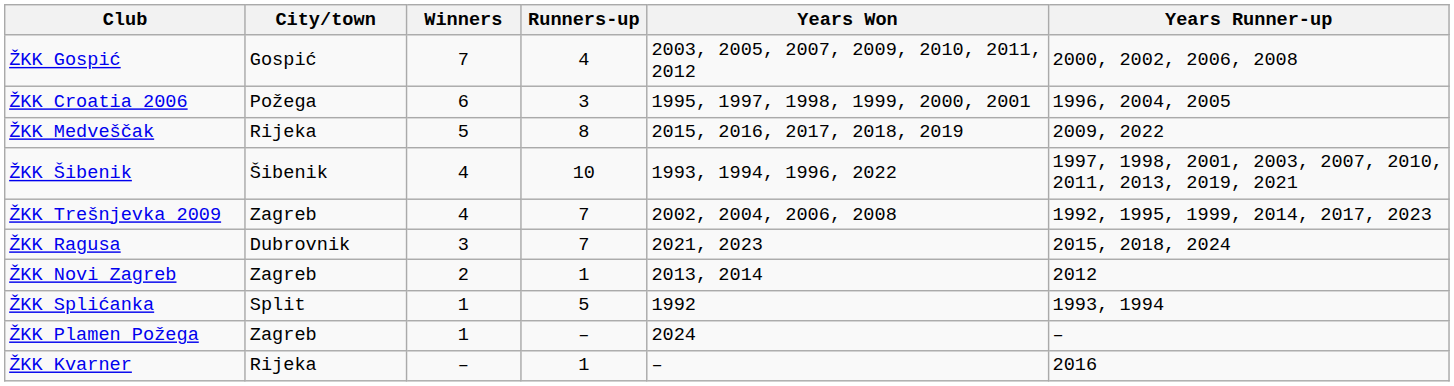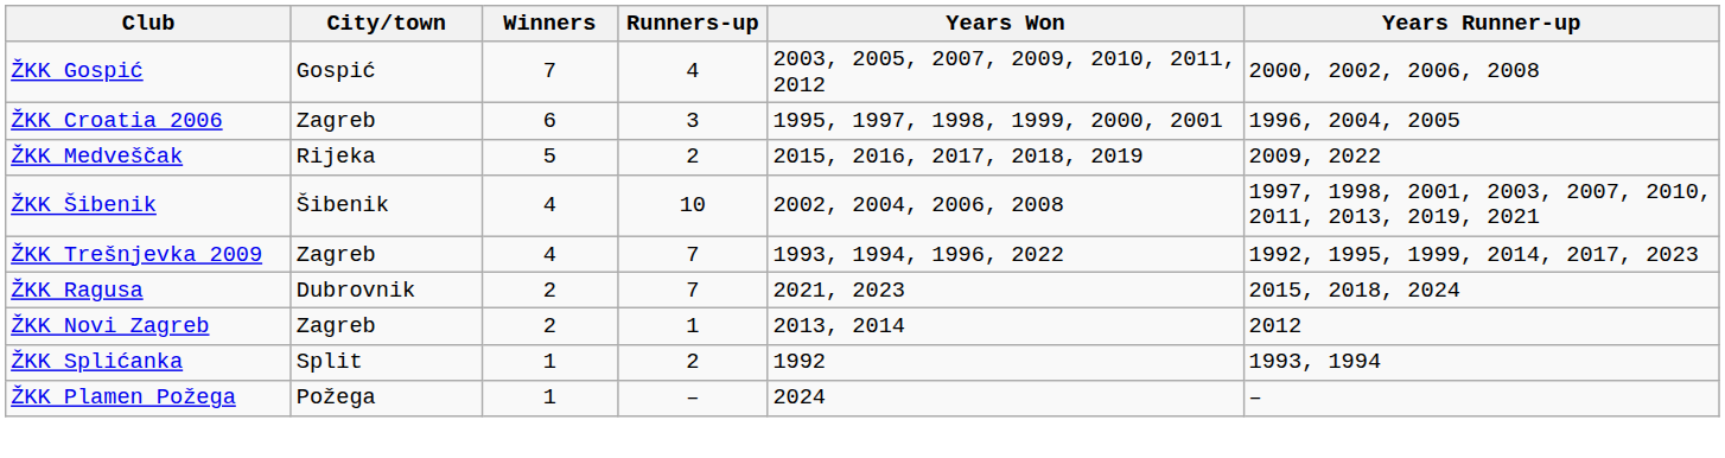ŽKK Croatia 2006 | City/town: Požega -> Zagreb
ŽKK Medveščak | Runners-up: 8 -> 2
ŽKK Šibenik | Years Won: 1993, 1994, 1996, 2022 -> 2002, 2004, 2006, 2008
ŽKK Trešnjevka 2009 | Years Won: 2002, 2004, 2006, 2008 -> 1993, 1994, 1996, 2022
ŽKK Ragusa | Winners: 3 -> 2
ŽKK Splićanka | Runners-up: 5 -> 2
ŽKK Plamen Požega | City/town: Zagreb -> Požega
- row: ŽKK Kvarner | Rijeka | – | 1 | – | 2016
